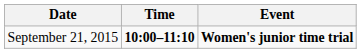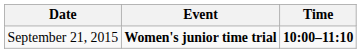columns swapped: Time <-> Event
